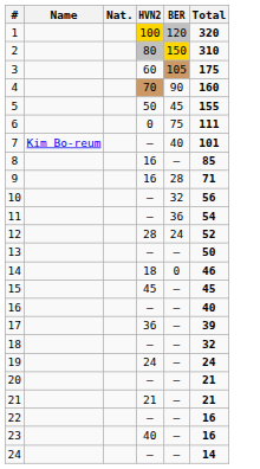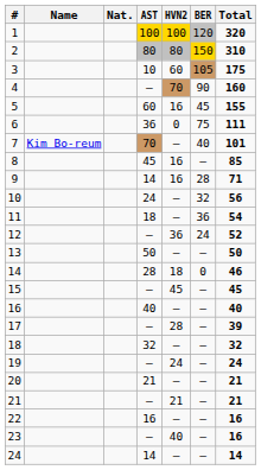+ column: AST | 100 | 80 | 10 | – | 60 | 36 | 70 | 45 | 14 | 24 | 18 | – | 50 | 28 | – | 40 | – | 32 | – | 21 | – | 16 | – | 14
5 | HVN2: 50 -> 16
12 | HVN2: 28 -> 36
17 | HVN2: 36 -> 28
